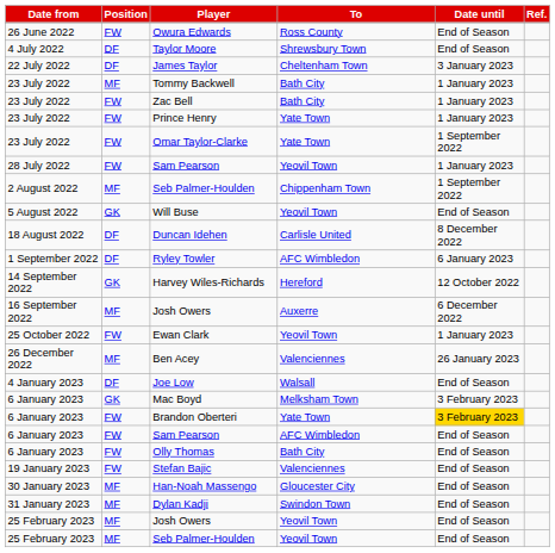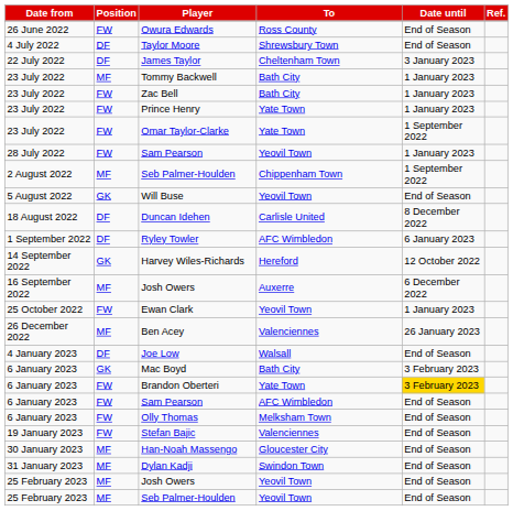Mac Boyd | To: Melksham Town -> Bath City
Olly Thomas | To: Bath City -> Melksham Town
